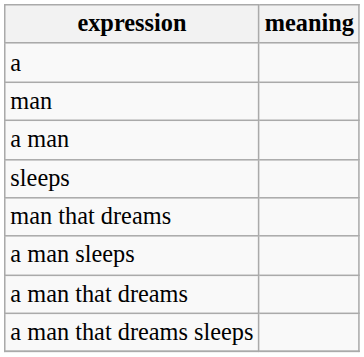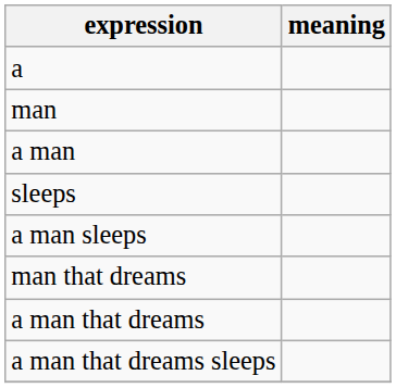rows swapped: a man sleeps <-> man that dreams
